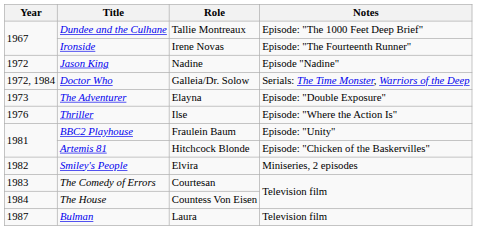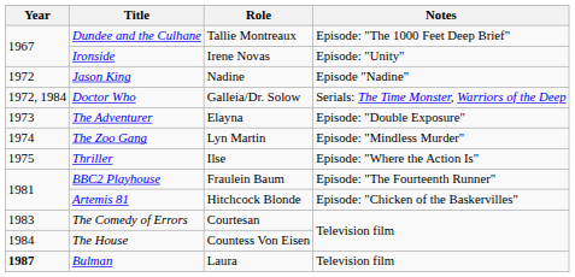Ironside | Notes: Episode: "The Fourteenth Runner" -> Episode: "Unity"
+ row: 1974 | The Zoo Gang | Lyn Martin | Episode: "Mindless Murder"
Thriller | Year: 1976 -> 1975
BBC2 Playhouse | Notes: Episode: "Unity" -> Episode: "The Fourteenth Runner"
- row: 1982 | Smiley's People | Elvira | Miniseries, 2 episodes
Bulman | Year: normal -> bold
